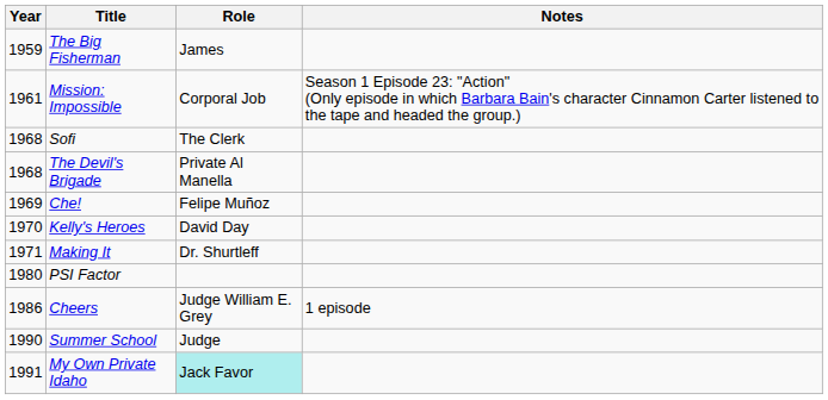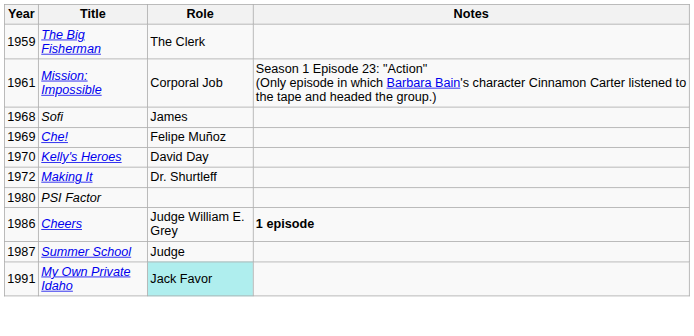The Big Fisherman | Role: James -> The Clerk
Sofi | Role: The Clerk -> James
- row: 1968 | The Devil's Brigade | Private Al Manella
Making It | Year: 1971 -> 1972
Cheers | Notes: normal -> bold
Summer School | Year: 1990 -> 1987
